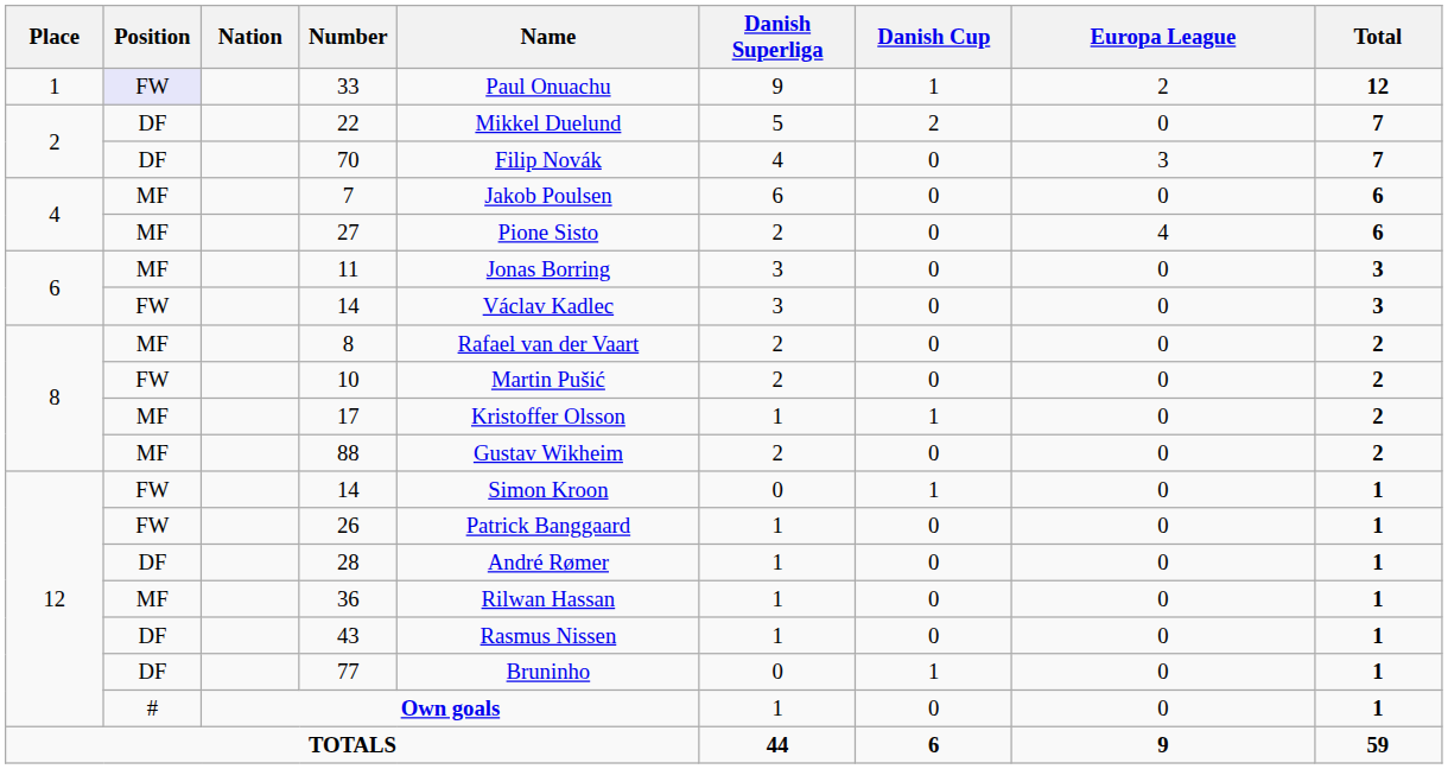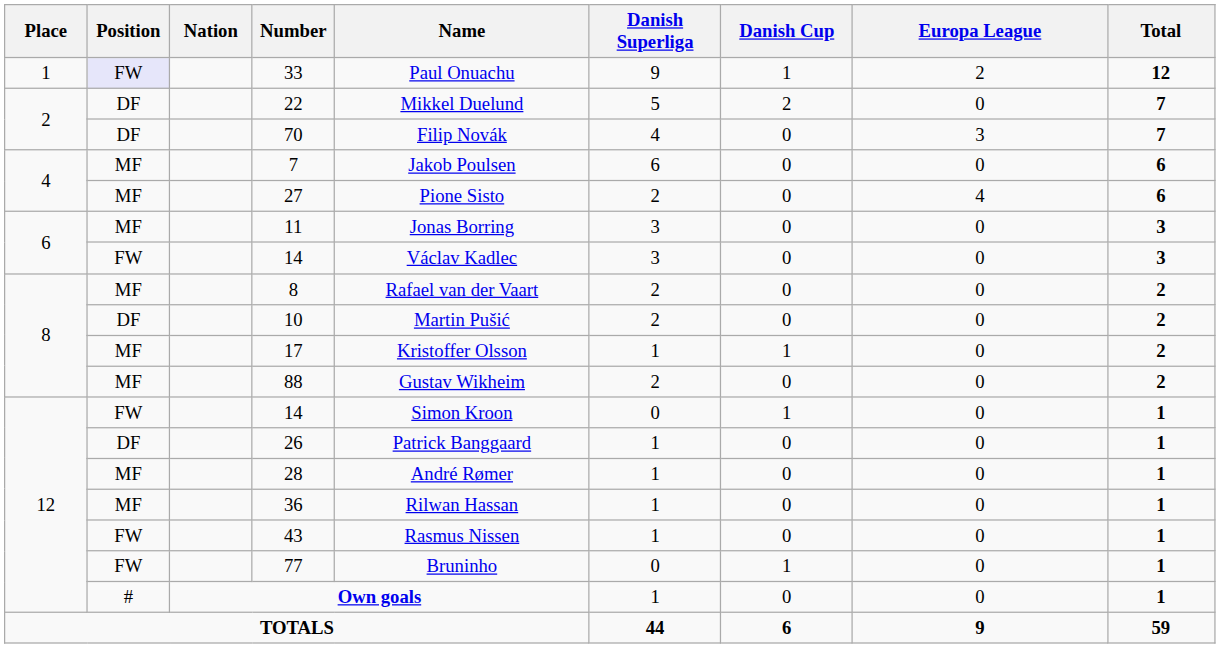10 | Position: FW -> DF
26 | Position: FW -> DF
28 | Position: DF -> MF
43 | Position: DF -> FW
77 | Position: DF -> FW
